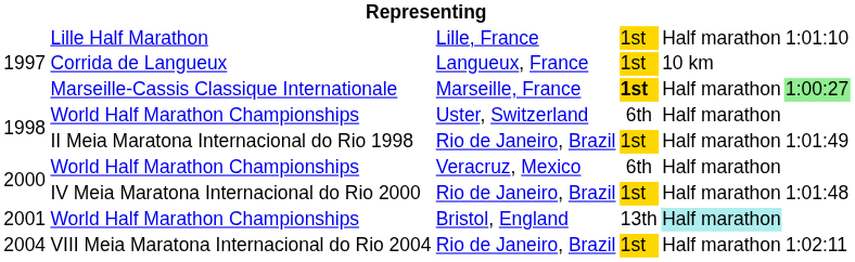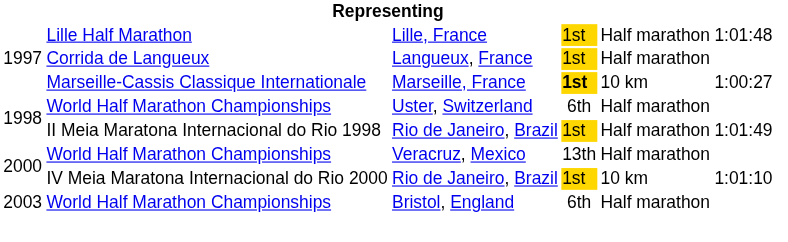Lille Half Marathon | column 6: 1:01:10 -> 1:01:48
Corrida de Langueux | column 5: 10 km -> Half marathon
Marseille-Cassis Classique Internationale | column 5: Half marathon -> 10 km
Marseille-Cassis Classique Internationale | column 6: lightgreen background -> no background
World Half Marathon Championships / Veracruz, Mexico | column 4: 6th -> 13th
IV Meia Maratona Internacional do Rio 2000 | column 5: Half marathon -> 10 km
IV Meia Maratona Internacional do Rio 2000 | column 6: 1:01:48 -> 1:01:10
World Half Marathon Championships / Bristol, England | column 1: 2001 -> 2003
World Half Marathon Championships / Bristol, England | column 4: 13th -> 6th
World Half Marathon Championships / Bristol, England | column 5: paleturquoise background -> no background
- row: 2004 | VIII Meia Maratona Internacional do Rio 2004 | Rio de Janeiro, Brazil | 1st | Half marathon | 1:02:11
